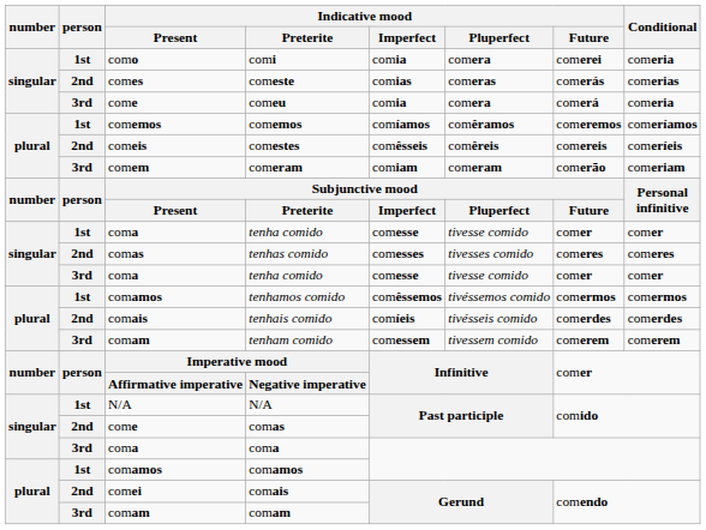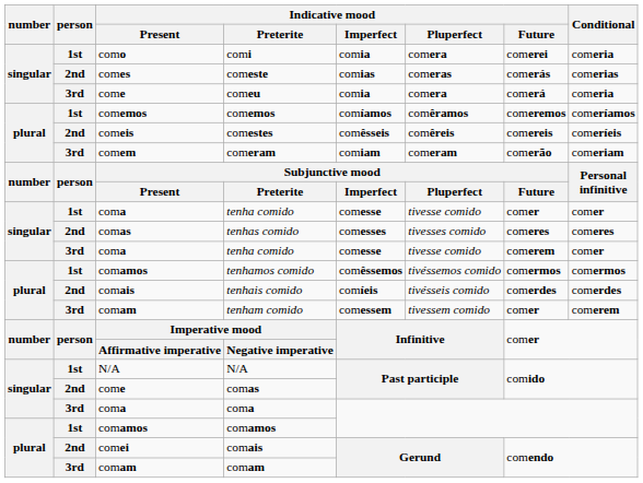3rd / tenha comido | Indicative mood / Future: comer -> comerem
tenham comido | Indicative mood / Future: comerem -> comer
